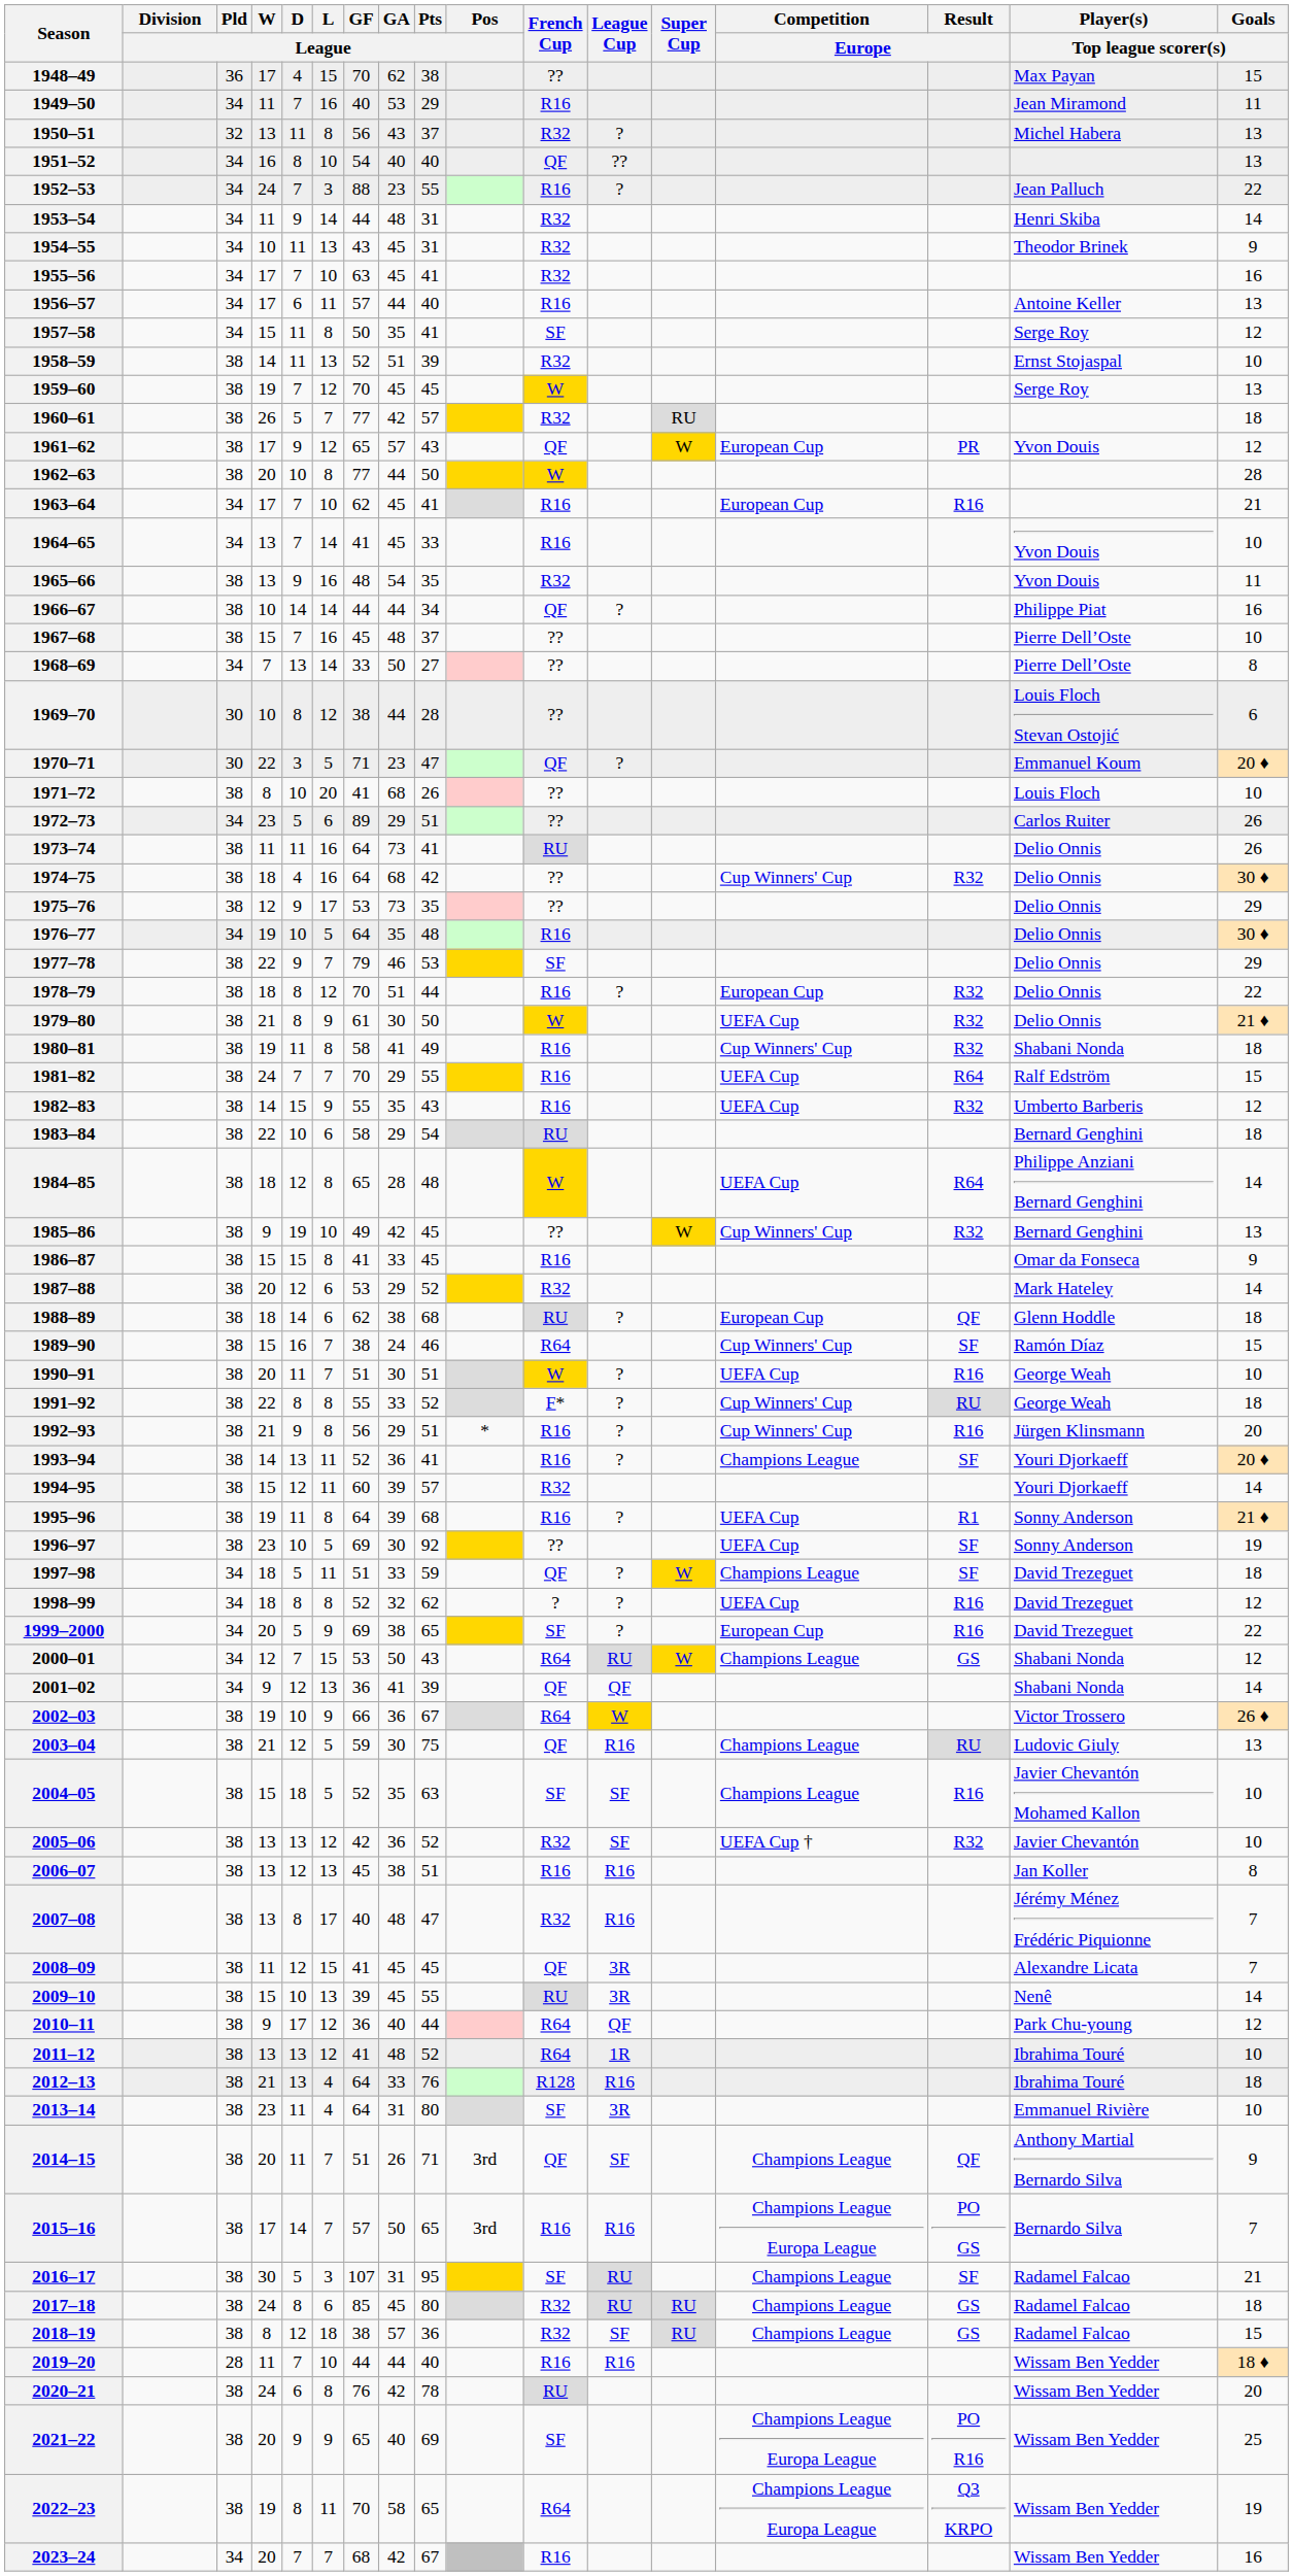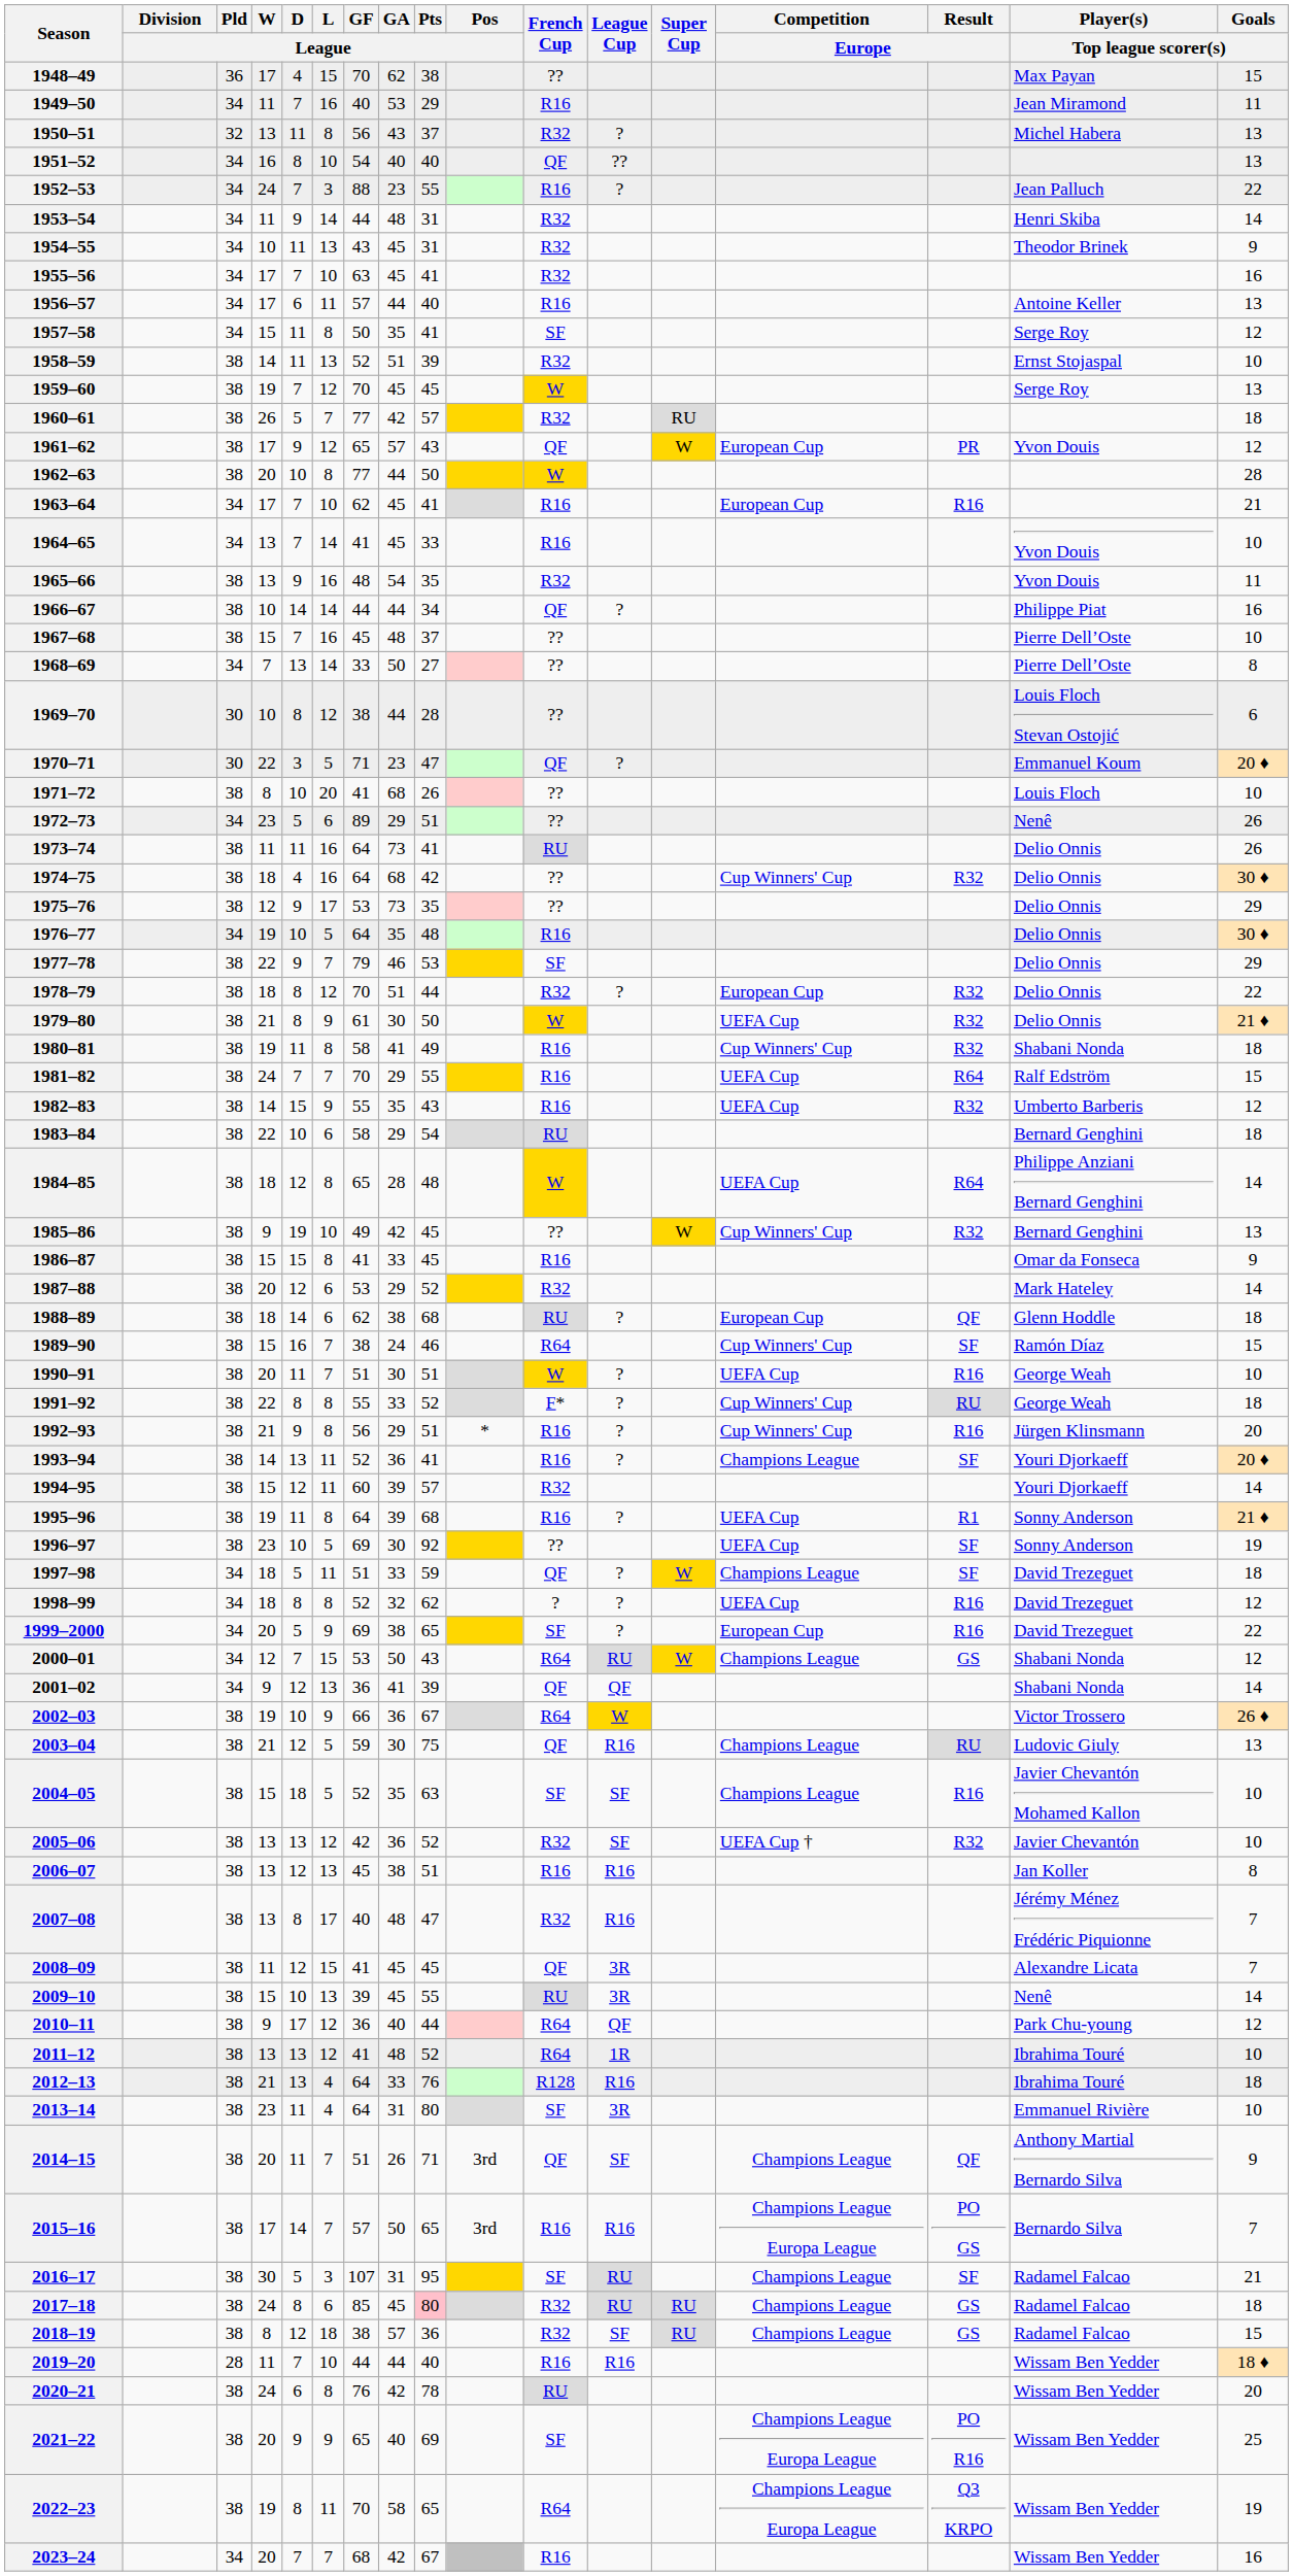1972–73 | Player(s) / Top league scorer(s): Carlos Ruiter -> Nenê
1978–79 | French Cup: R16 -> R32
2017–18 | Pts / League: no background -> pink background
